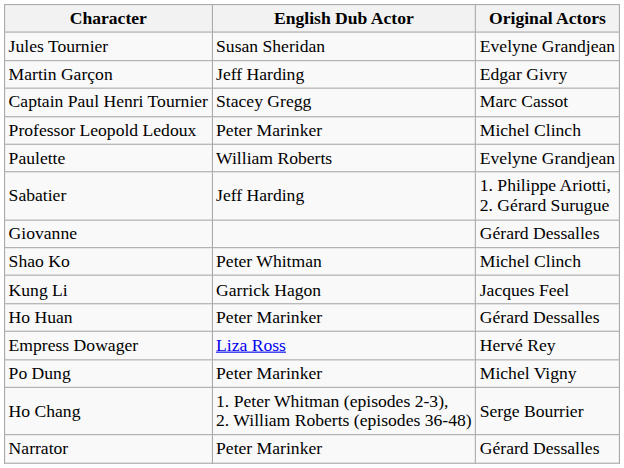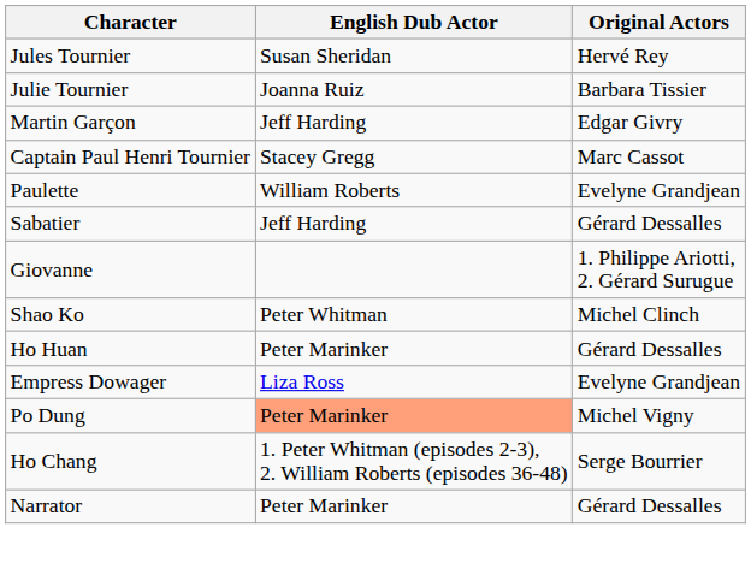Jules Tournier | Original Actors: Evelyne Grandjean -> Hervé Rey
+ row: Julie Tournier | Joanna Ruiz | Barbara Tissier
- row: Professor Leopold Ledoux | Peter Marinker | Michel Clinch
Sabatier | Original Actors: 1. Philippe Ariotti, 2. Gérard Surugue -> Gérard Dessalles
Giovanne | Original Actors: Gérard Dessalles -> 1. Philippe Ariotti, 2. Gérard Surugue
- row: Kung Li | Garrick Hagon | Jacques Feel
Empress Dowager | Original Actors: Hervé Rey -> Evelyne Grandjean
Po Dung | English Dub Actor: no background -> lightsalmon background
